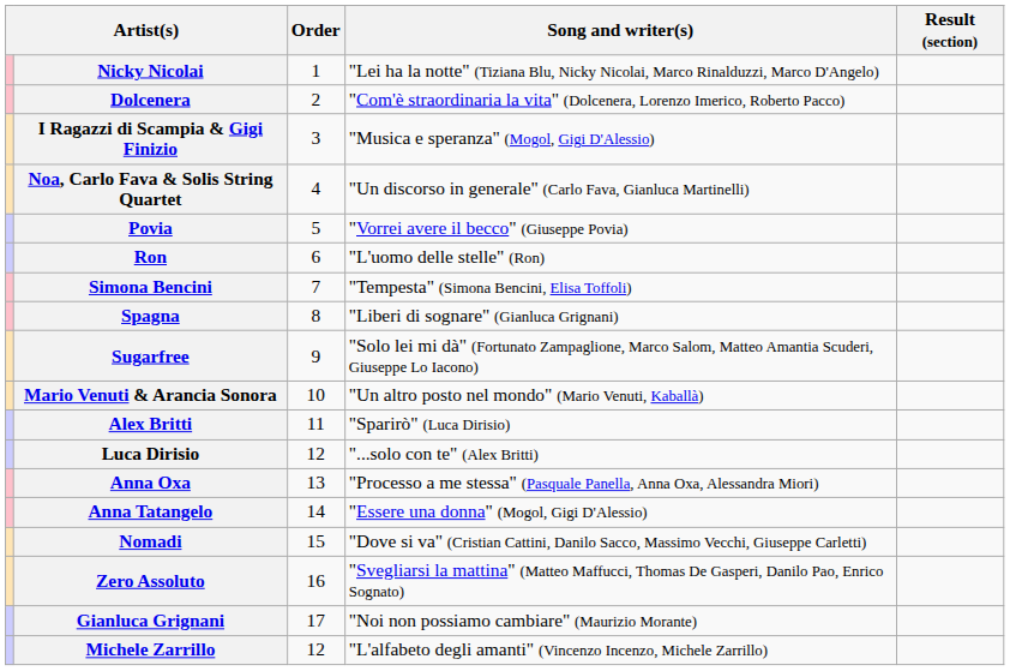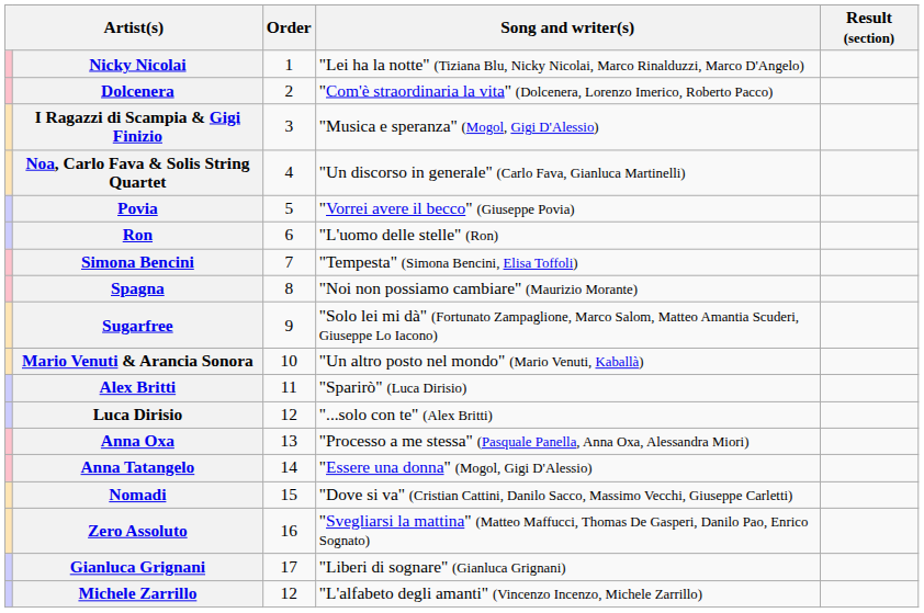Spagna | Song and writer(s): "Liberi di sognare" (Gianluca Grignani) -> "Noi non possiamo cambiare" (Maurizio Morante)
Gianluca Grignani | Song and writer(s): "Noi non possiamo cambiare" (Maurizio Morante) -> "Liberi di sognare" (Gianluca Grignani)
